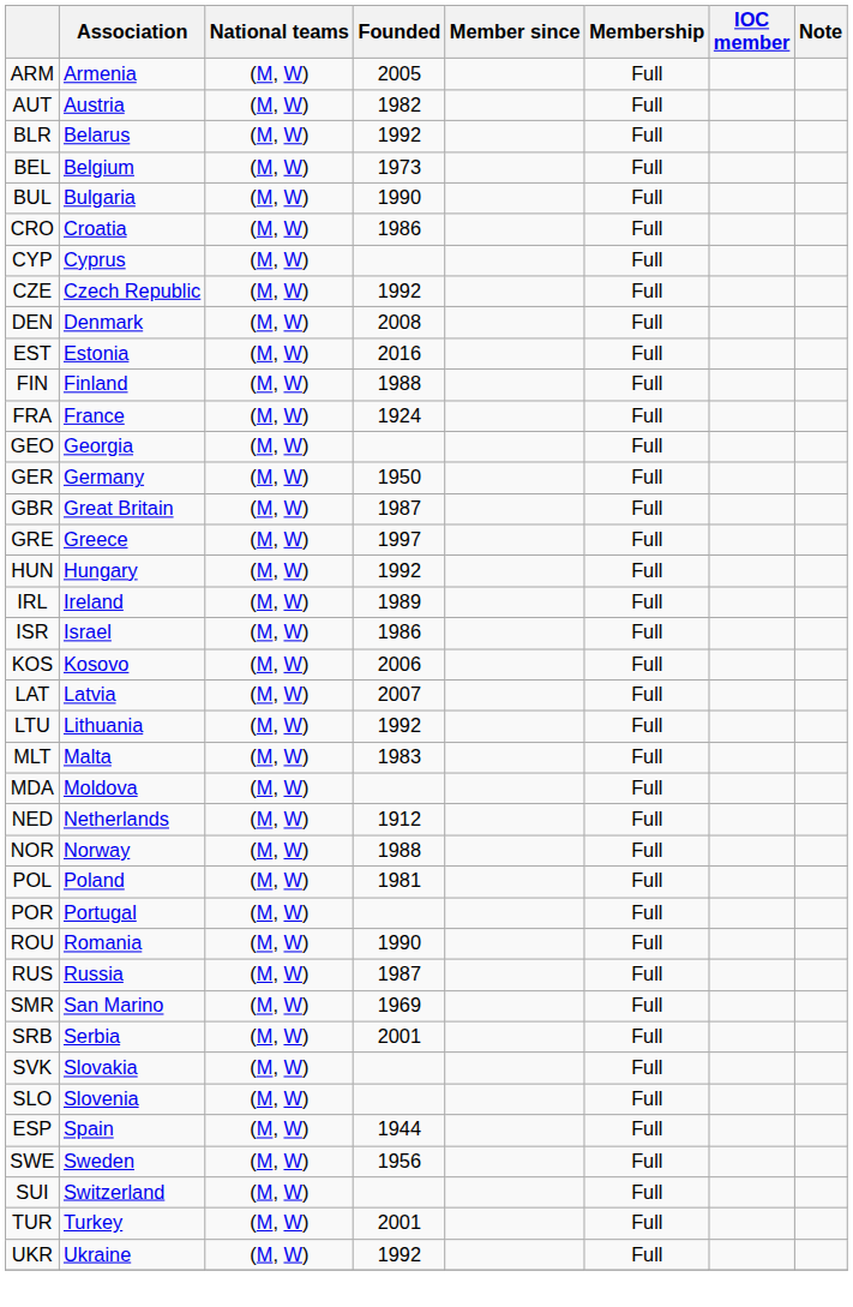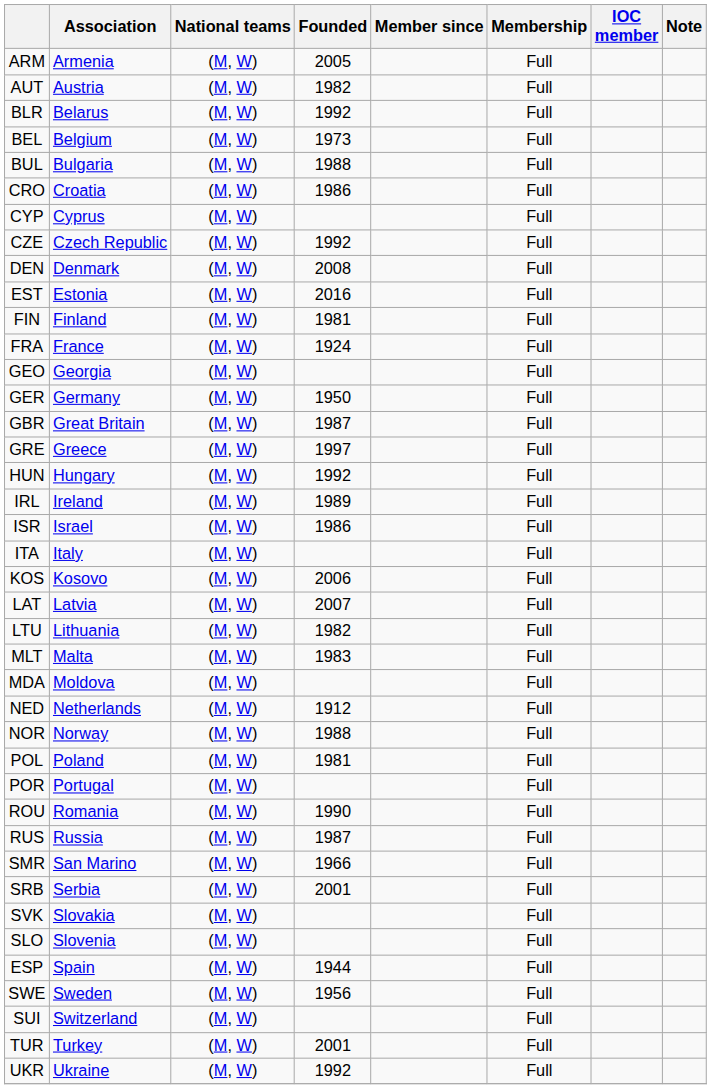BUL | Founded: 1990 -> 1988
FIN | Founded: 1988 -> 1981
+ row: ITA | Italy | (M, W) | Full
LTU | Founded: 1992 -> 1982
SMR | Founded: 1969 -> 1966
